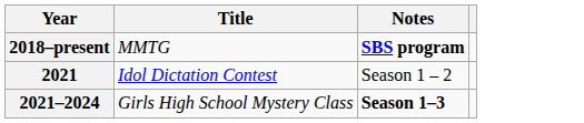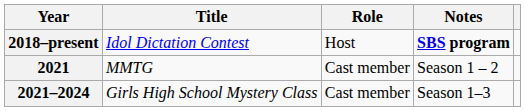+ column: Role | Host | Cast member | Cast member
2018–present | Title: MMTG -> Idol Dictation Contest
2021 | Title: Idol Dictation Contest -> MMTG
2021–2024 | Notes: bold -> normal
